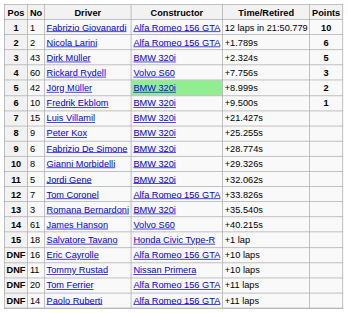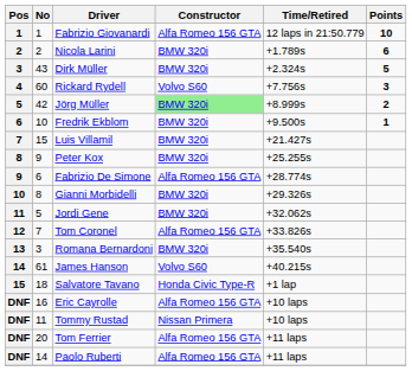Nicola Larini | Constructor: Alfa Romeo 156 GTA -> BMW 320i
Fabrizio De Simone | Constructor: BMW 320i -> Alfa Romeo 156 GTA
